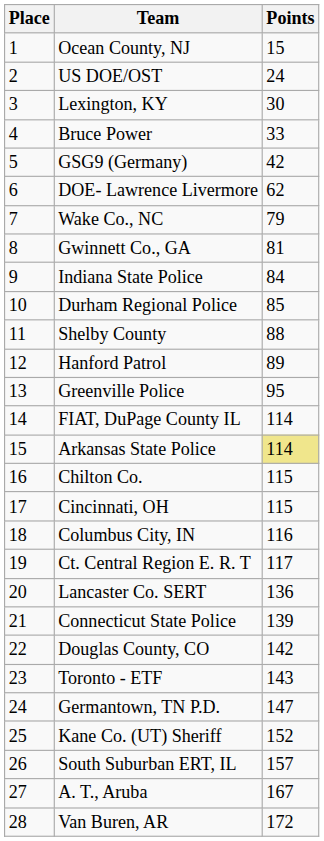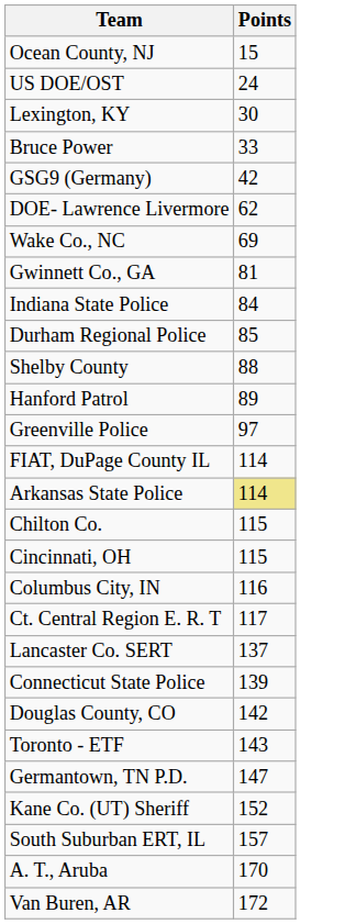- column: Place | 1 | 2 | 3 | 4 | 5 | 6 | 7 | 8 | 9 | 10 | 11 | 12 | 13 | 14 | 15 | 16 | 17 | 18 | 19 | 20 | 21 | 22 | 23 | 24 | 25 | 26 | 27 | 28
Wake Co., NC | Points: 79 -> 69
Greenville Police | Points: 95 -> 97
Lancaster Co. SERT | Points: 136 -> 137
A. T., Aruba | Points: 167 -> 170
